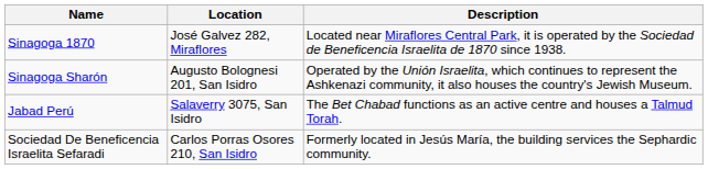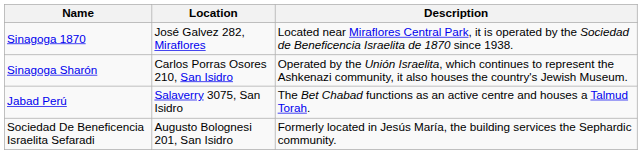Sinagoga Sharón | Location: Augusto Bolognesi 201, San Isidro -> Carlos Porras Osores 210, San Isidro
Sociedad De Beneficencia Israelita Sefaradi | Location: Carlos Porras Osores 210, San Isidro -> Augusto Bolognesi 201, San Isidro
